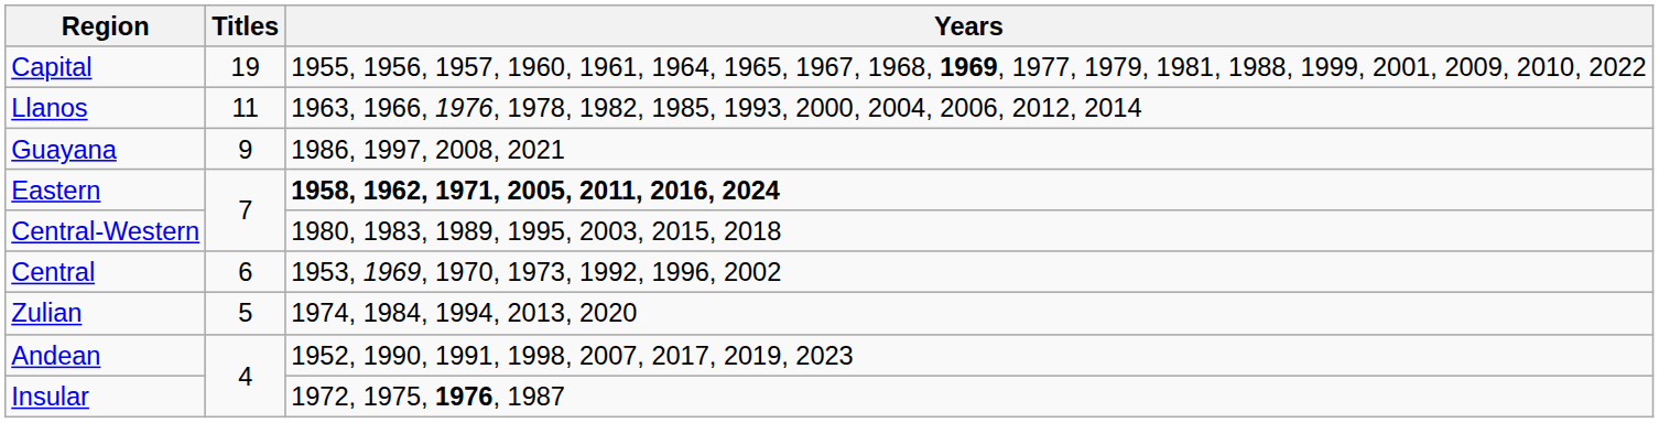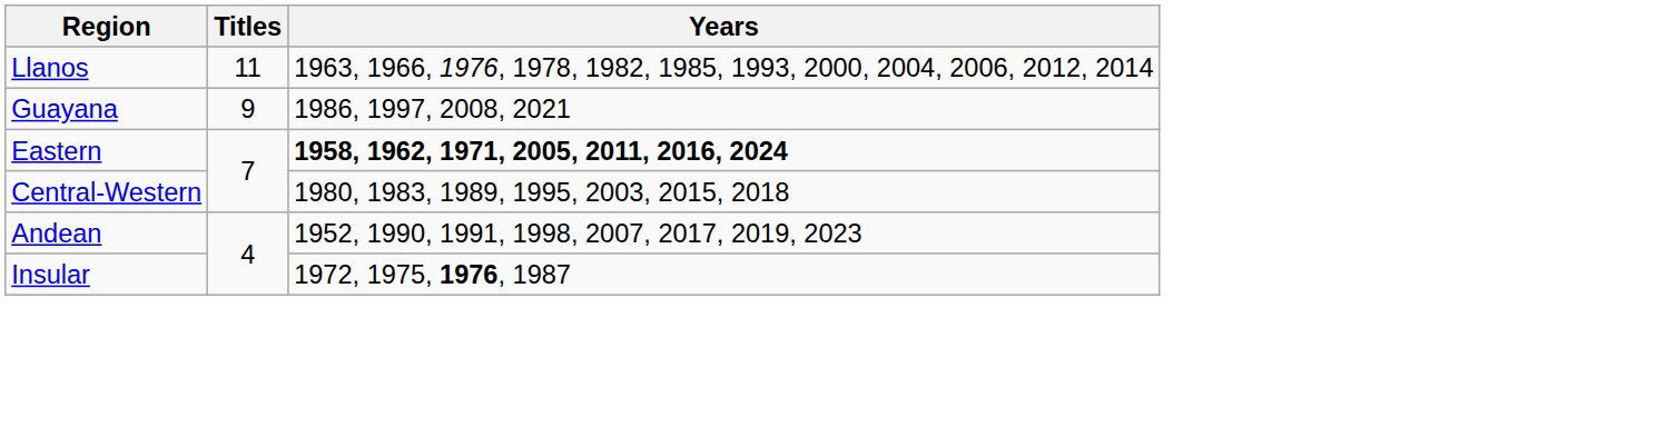- row: Capital | 19 | 1955, 1956, 1957, 1960, 1961, 1964, 1965, 1967, 1968, 1969, 1977, 1979, 1981, 1988, 1999, 2001, 2009, 2010, 2022
- row: Central | 6 | 1953, 1969, 1970, 1973, 1992, 1996, 2002
- row: Zulian | 5 | 1974, 1984, 1994, 2013, 2020
